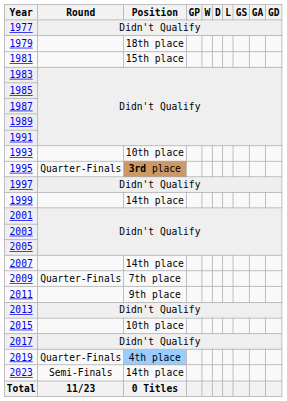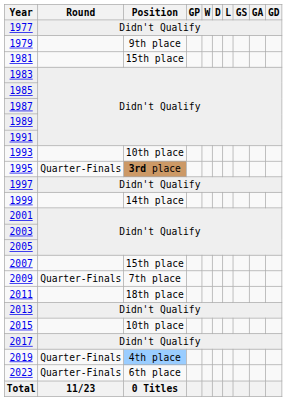1979 | Position: 18th place -> 9th place
2007 | Position: 14th place -> 15th place
2011 | Position: 9th place -> 18th place
2023 | Round: Semi-Finals -> Quarter-Finals
2023 | Position: 14th place -> 6th place
